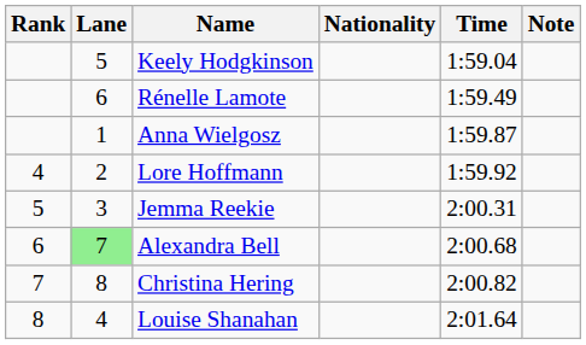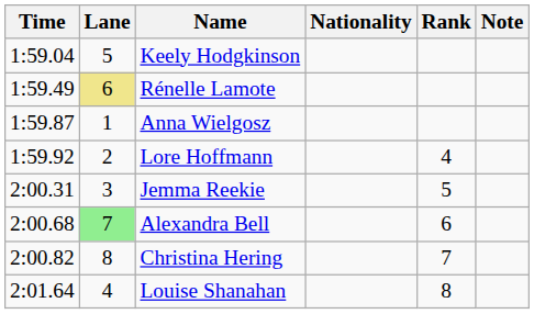columns swapped: Rank <-> Time
Rénelle Lamote | Lane: no background -> khaki background
